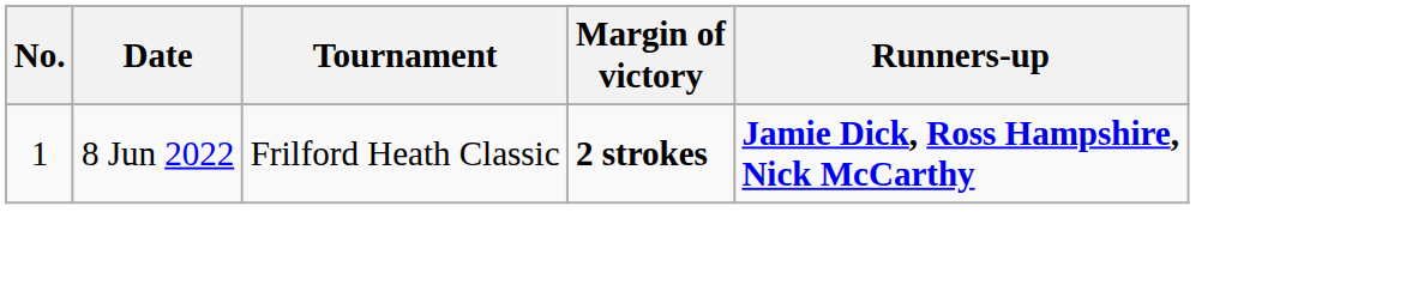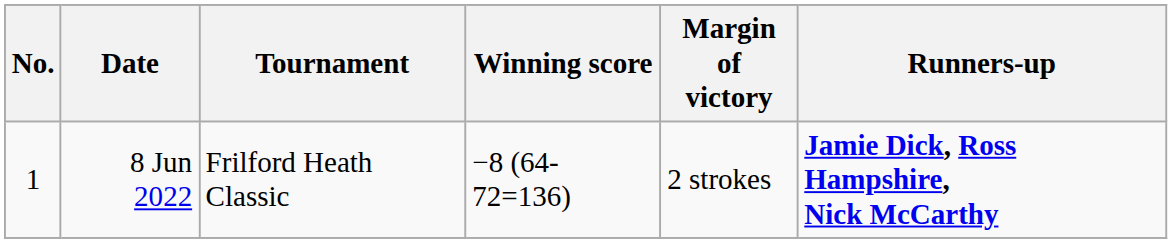+ column: Winning score | −8 (64-72=136)
8 Jun 2022 | Margin of victory: bold -> normal
